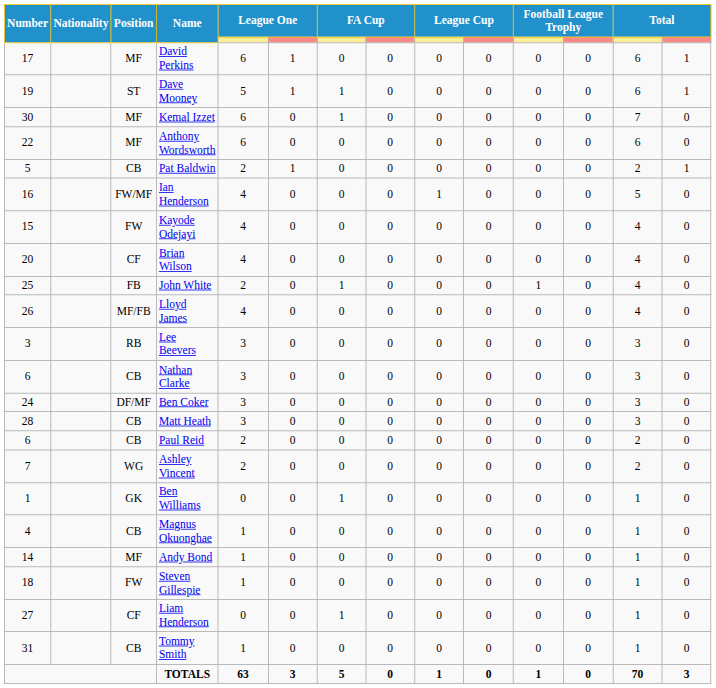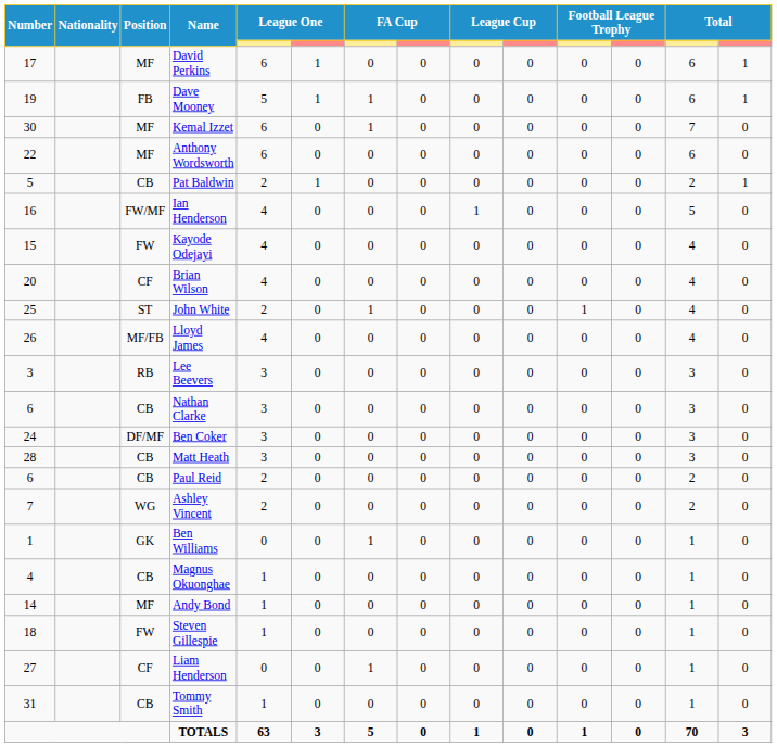Dave Mooney | Position: ST -> FB
John White | Position: FB -> ST
